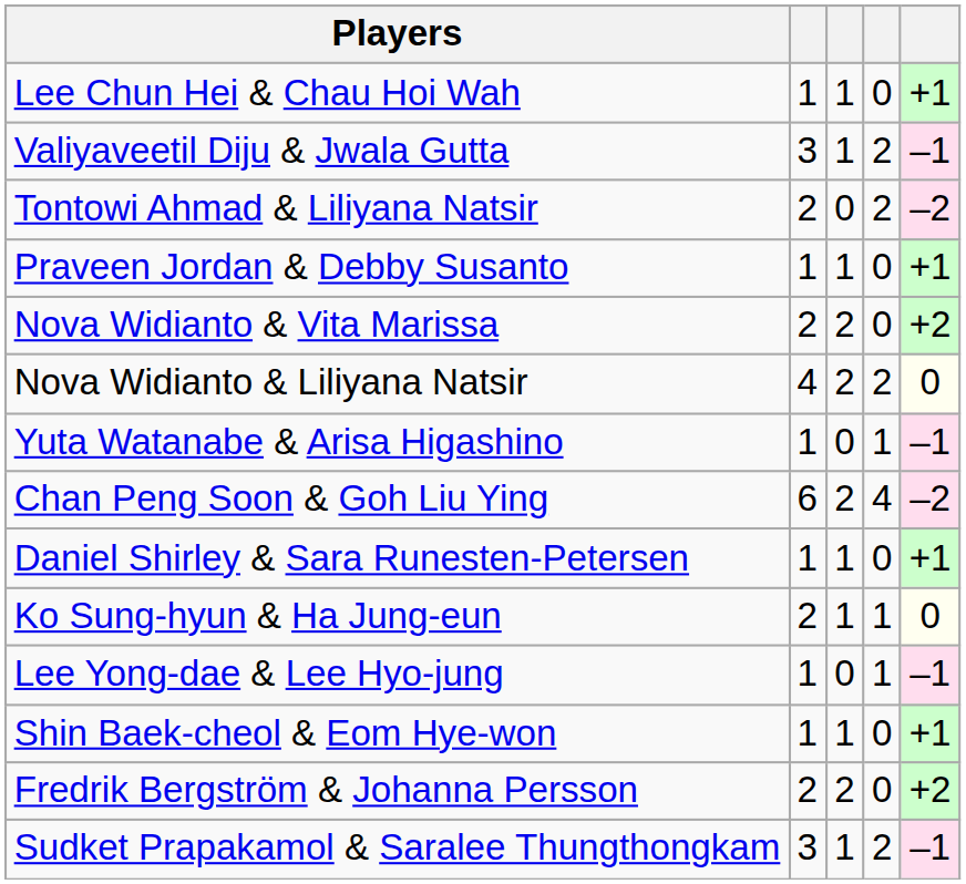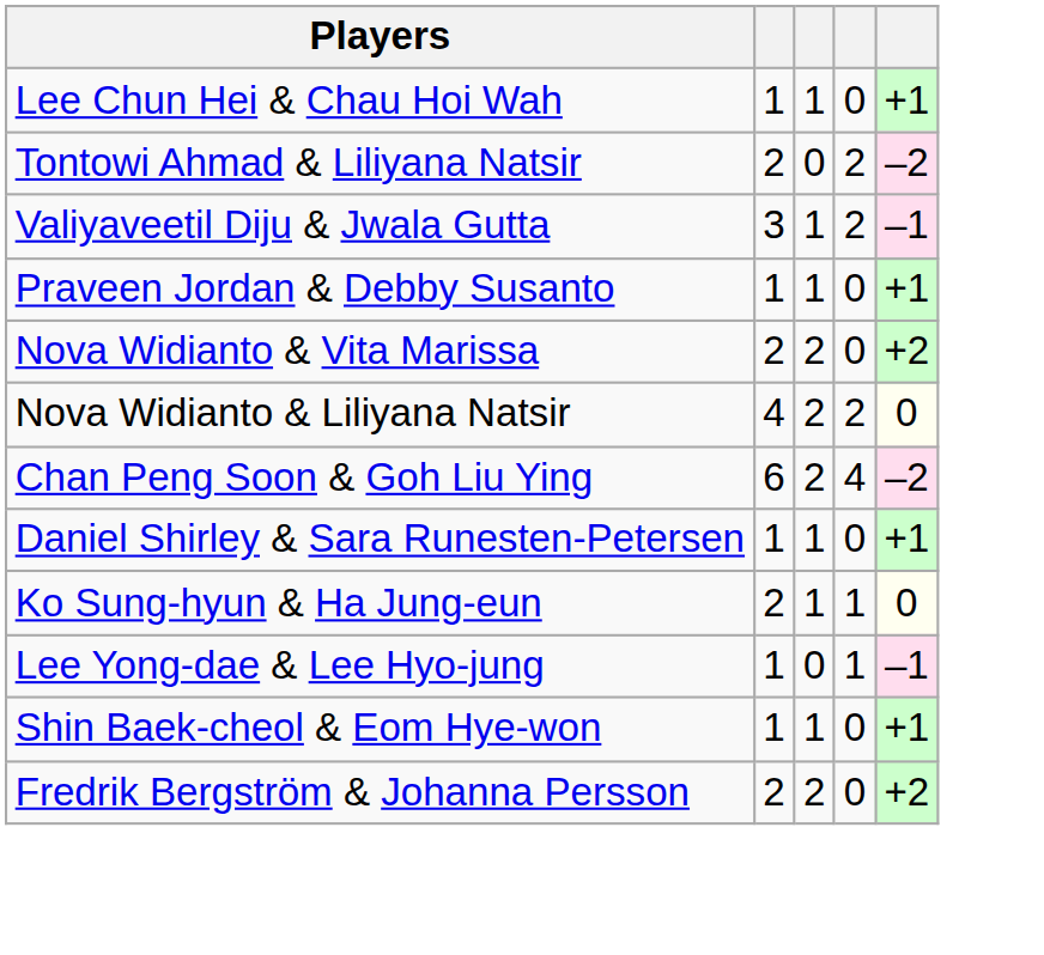rows swapped: Valiyaveetil Diju & Jwala Gutta <-> Tontowi Ahmad & Liliyana Natsir
- row: Yuta Watanabe & Arisa Higashino | 1 | 0 | 1 | –1
- row: Sudket Prapakamol & Saralee Thungthongkam | 3 | 1 | 2 | –1
